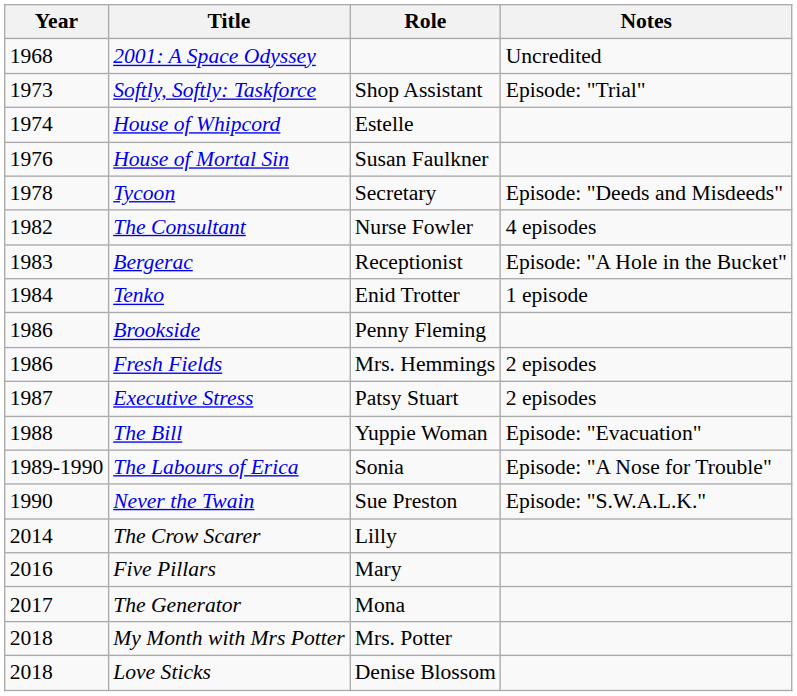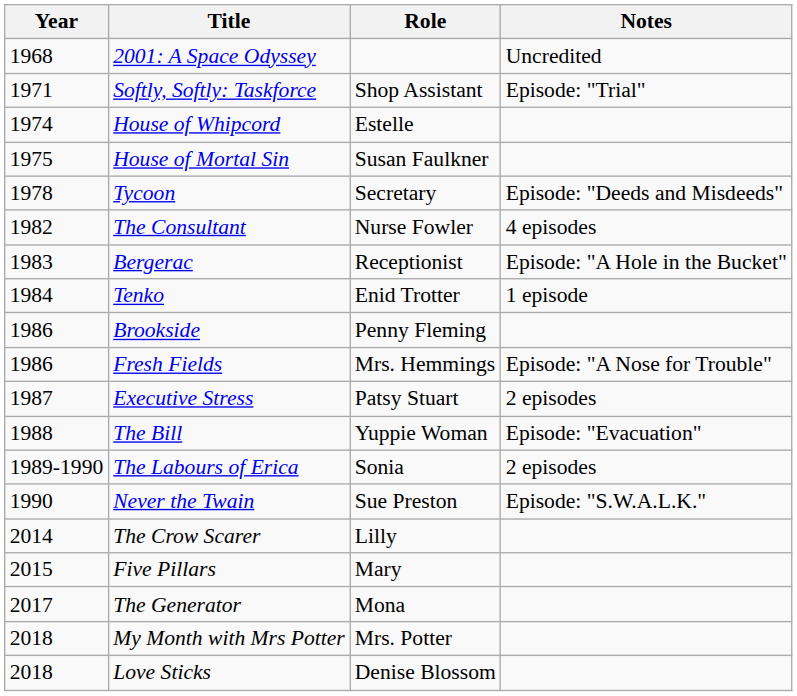Softly, Softly: Taskforce | Year: 1973 -> 1971
House of Mortal Sin | Year: 1976 -> 1975
Fresh Fields | Notes: 2 episodes -> Episode: "A Nose for Trouble"
The Labours of Erica | Notes: Episode: "A Nose for Trouble" -> 2 episodes
Five Pillars | Year: 2016 -> 2015
